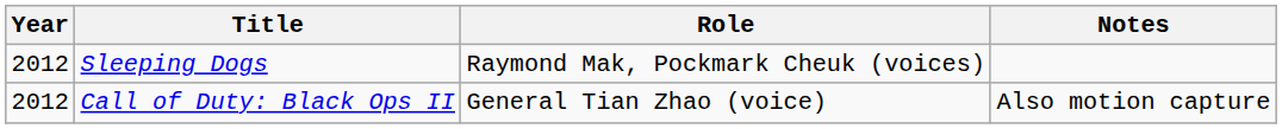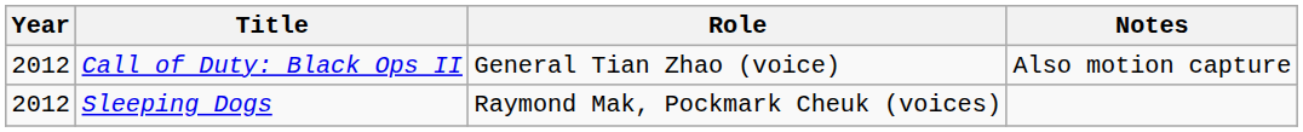rows swapped: Sleeping Dogs <-> Call of Duty: Black Ops II
